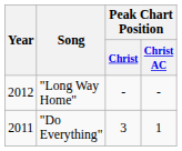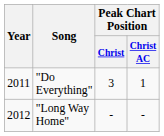rows swapped: "Do Everything" <-> "Long Way Home"
